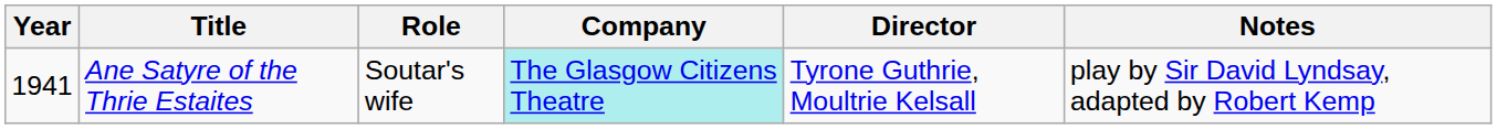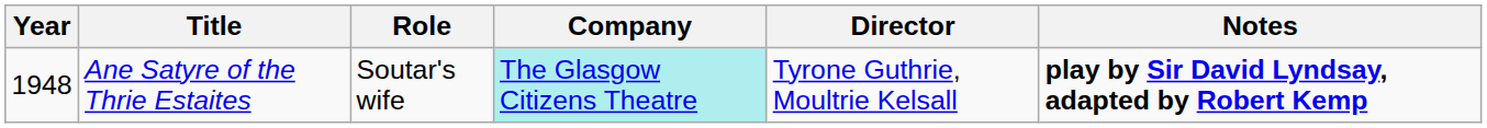Ane Satyre of the Thrie Estaites | Year: 1941 -> 1948
Ane Satyre of the Thrie Estaites | Notes: normal -> bold
